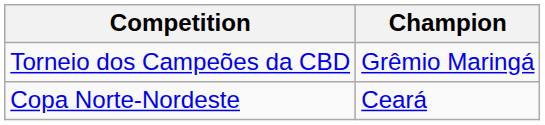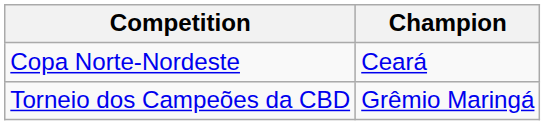rows swapped: Copa Norte-Nordeste <-> Torneio dos Campeões da CBD
